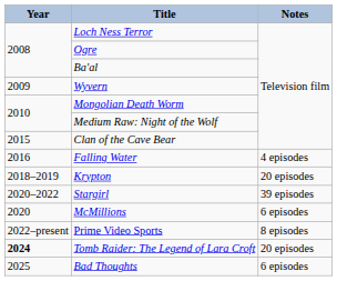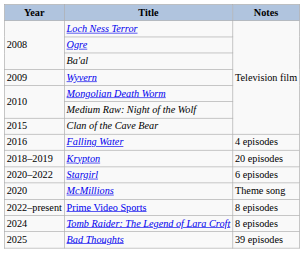Stargirl | Notes: 39 episodes -> 6 episodes
McMillions | Notes: 6 episodes -> Theme song
Tomb Raider: The Legend of Lara Croft | Year: bold -> normal
Tomb Raider: The Legend of Lara Croft | Notes: 20 episodes -> 8 episodes
Bad Thoughts | Notes: 6 episodes -> 39 episodes
